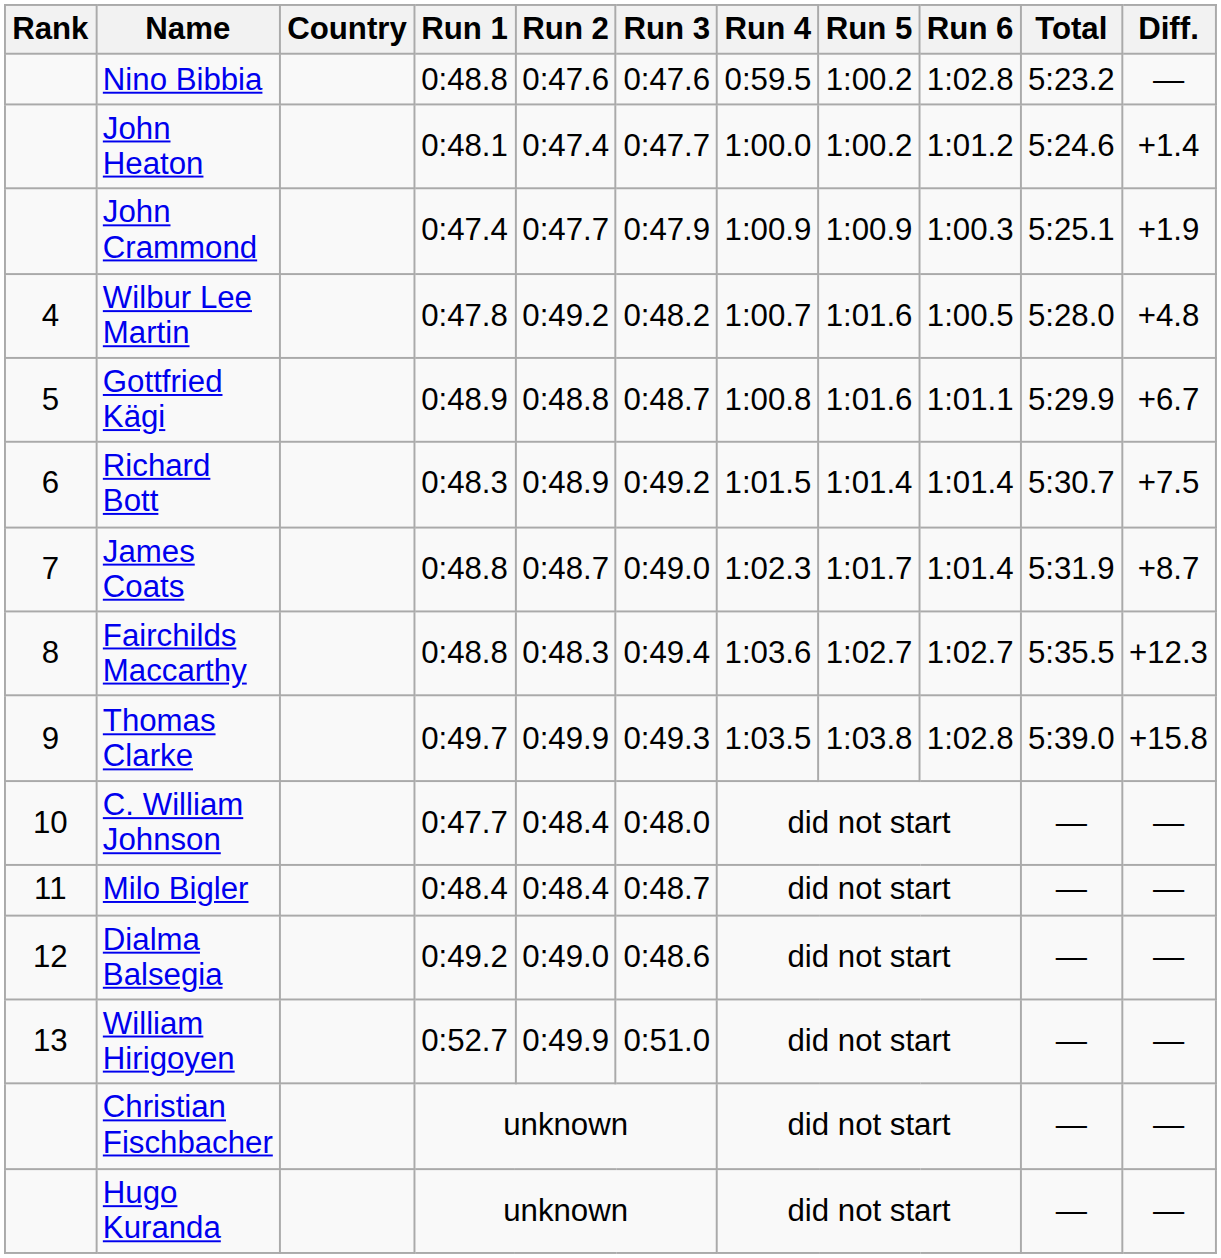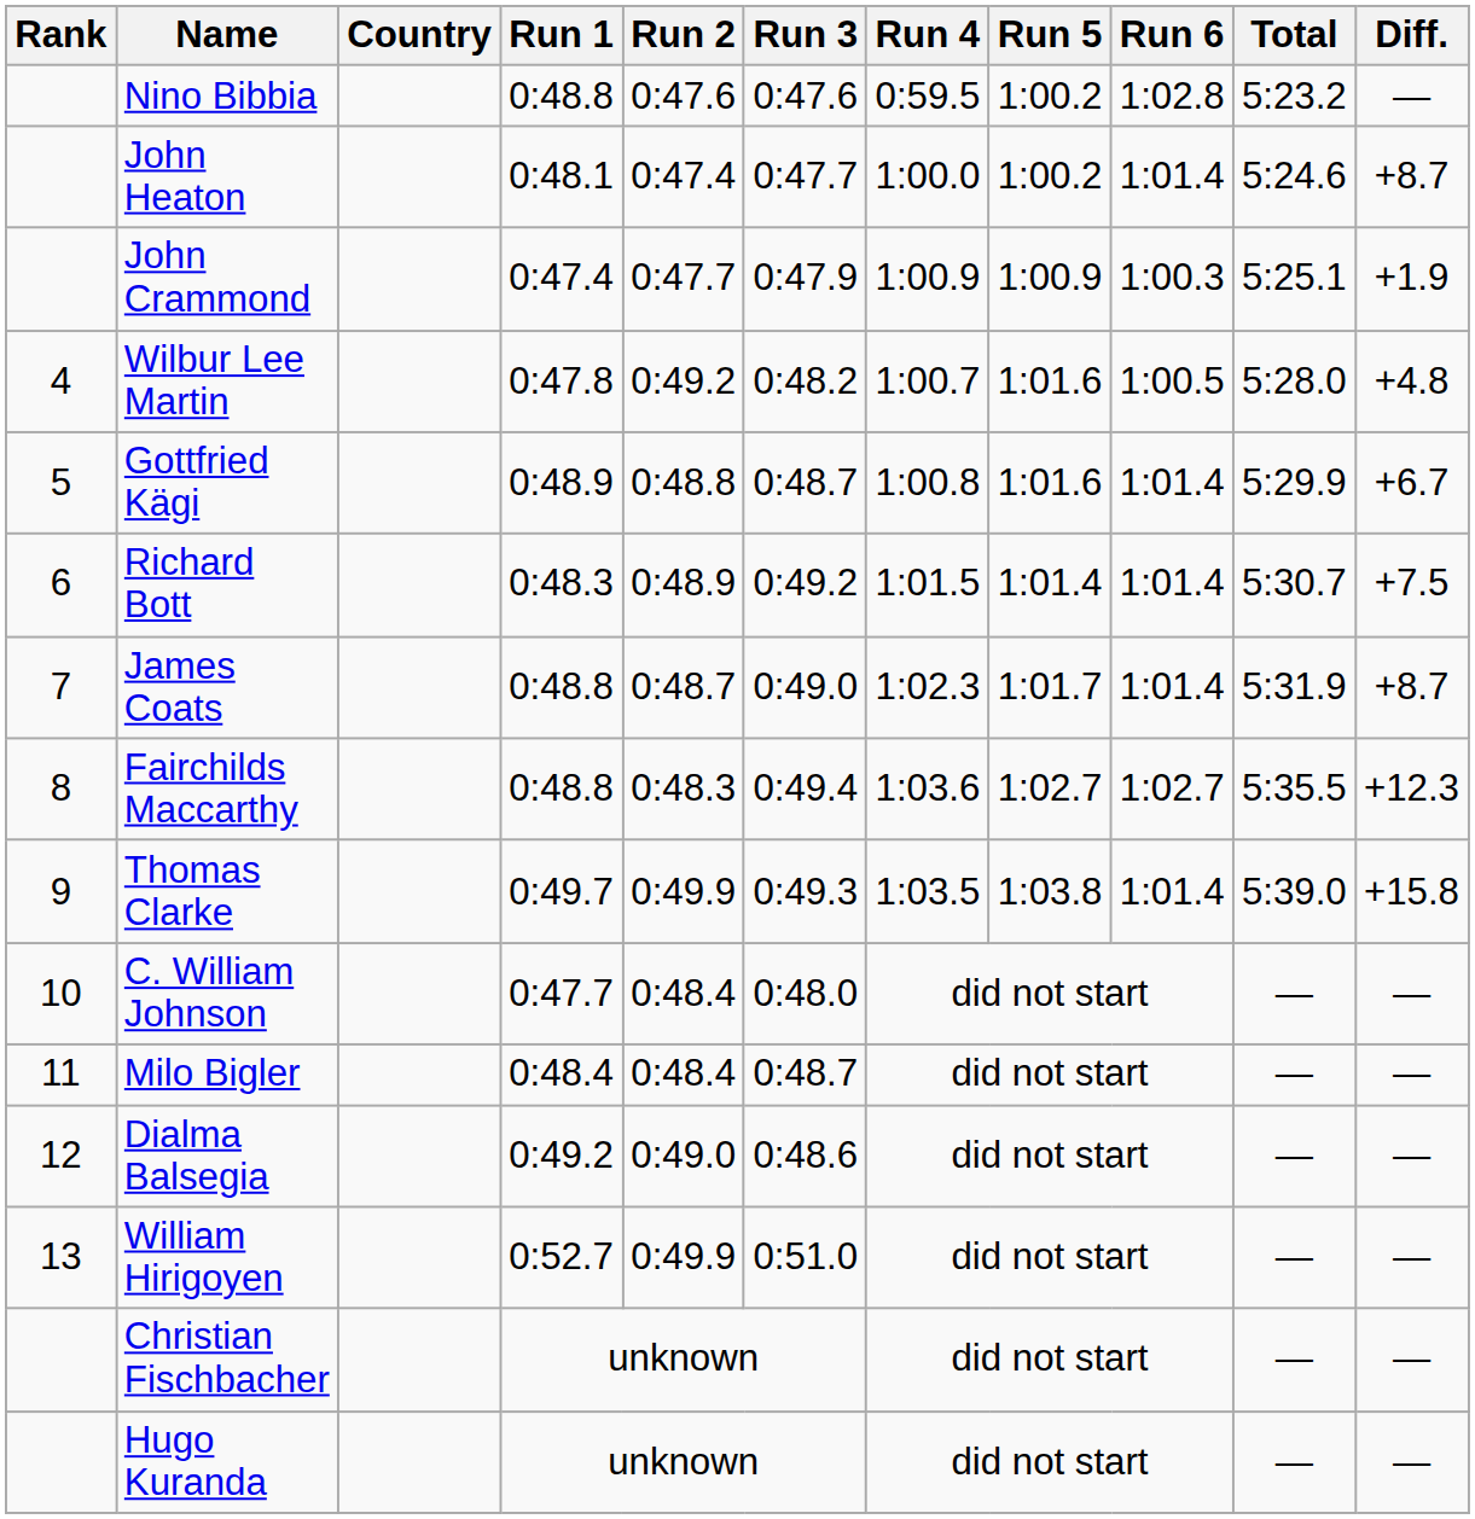John Heaton | Run 6: 1:01.2 -> 1:01.4
John Heaton | Diff.: +1.4 -> +8.7
Gottfried Kägi | Run 6: 1:01.1 -> 1:01.4
Thomas Clarke | Run 6: 1:02.8 -> 1:01.4
